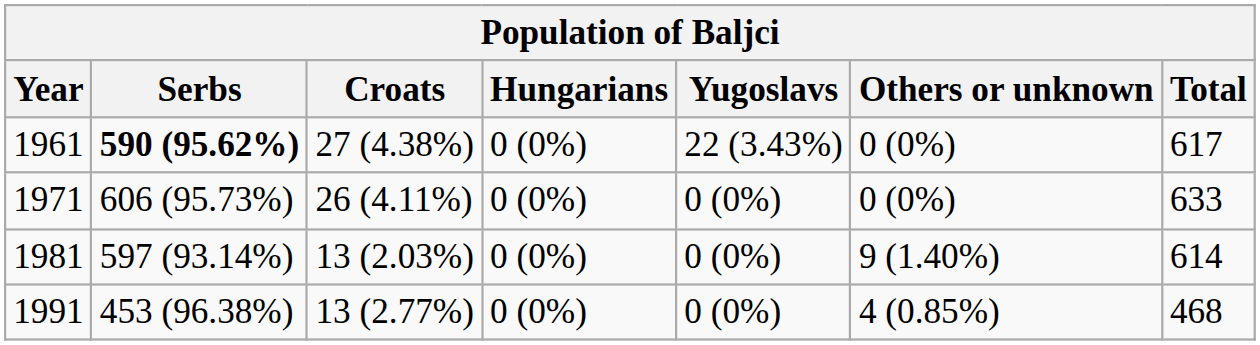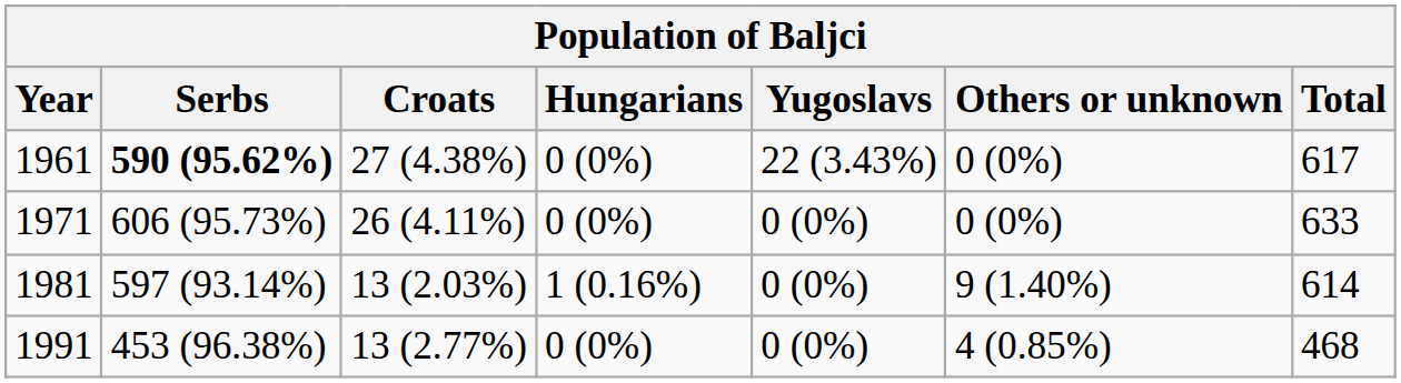1981 | Hungarians: 0 (0%) -> 1 (0.16%)
